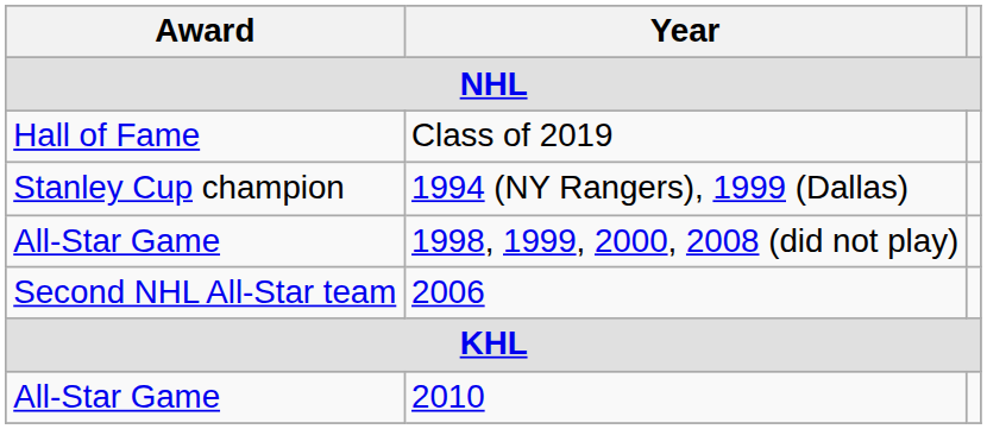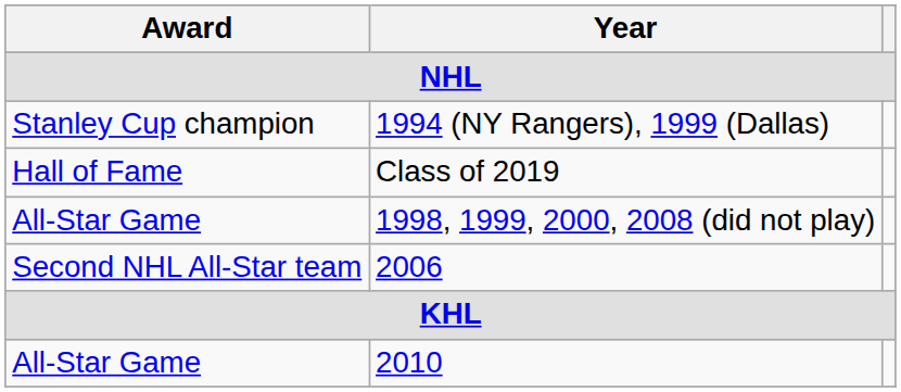rows swapped: Class of 2019 <-> 1994 (NY Rangers), 1999 (Dallas)
